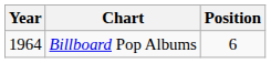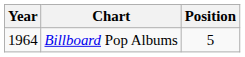Billboard Pop Albums | Position: 6 -> 5
